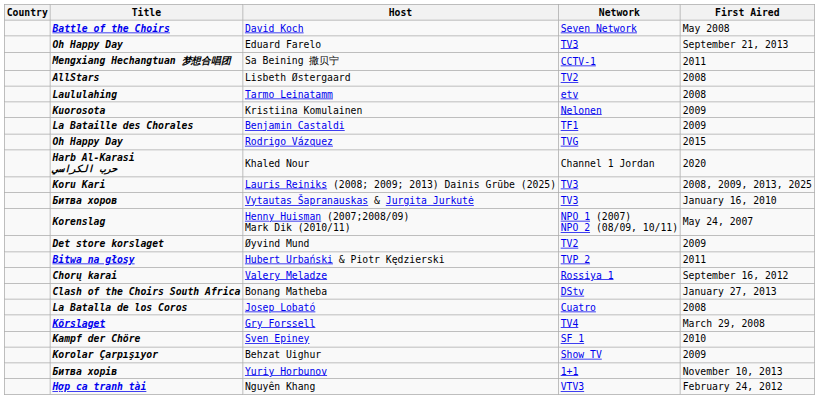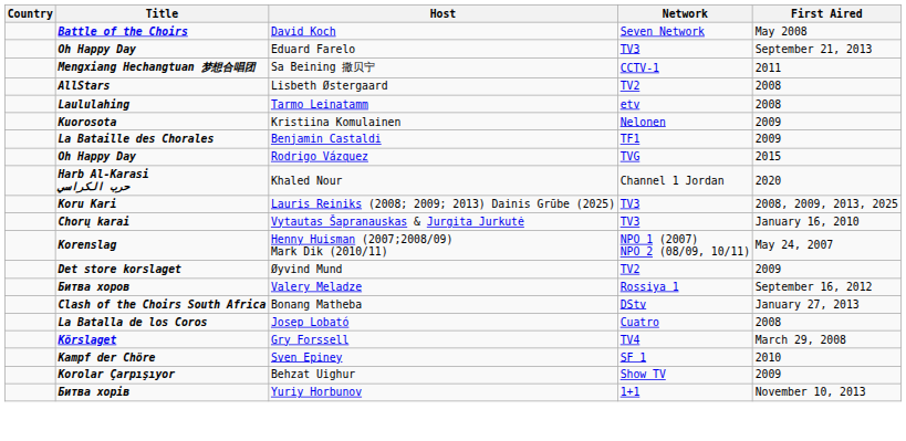Vytautas Šapranauskas & Jurgita Jurkutė | Title: Битва хopов -> Chorų karai
- row: Bitwa na głosy | Hubert Urbański & Piotr Kędzierski | TVP 2 | 2011
Valery Meladze | Title: Chorų karai -> Битва хopов
- row: Hợp ca tranh tài | Nguyên Khang | VTV3 | February 24, 2012
